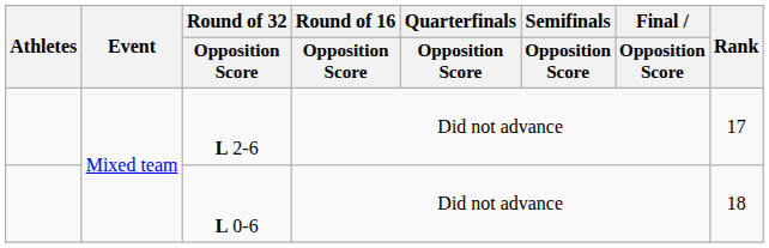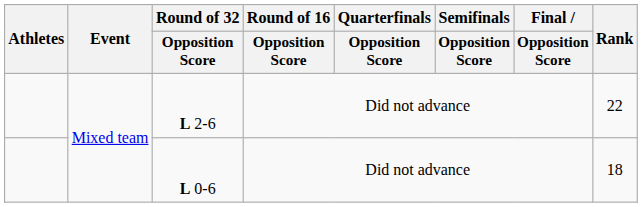L 2-6 | Rank: 17 -> 22
